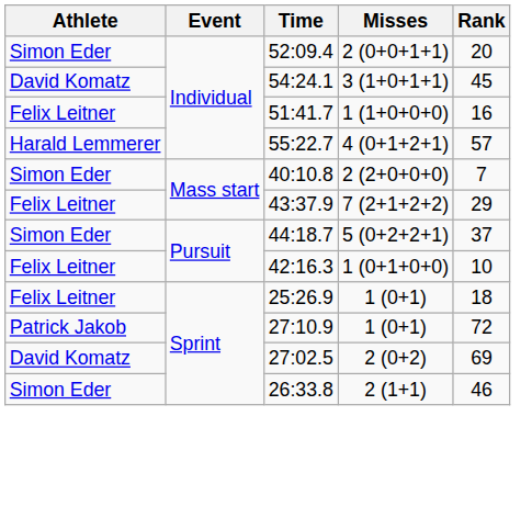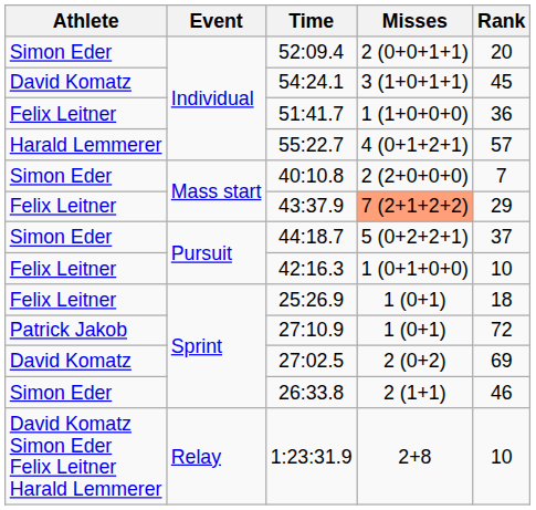51:41.7 | Rank: 16 -> 36
43:37.9 | Misses: no background -> lightsalmon background
+ row: David Komatz Simon Eder Felix Leitner Harald Lemmerer | Relay | 1:23:31.9 | 2+8 | 10
